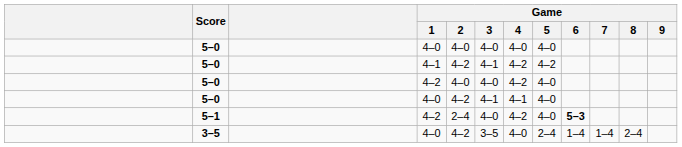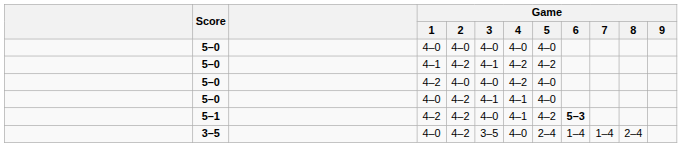5–1 | Game / 2: 2–4 -> 4–2
5–1 | Game / 4: 4–2 -> 4–1
5–1 | Game / 5: 4–0 -> 4–2
